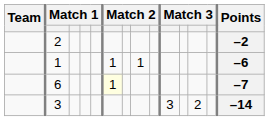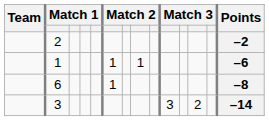6 | column 6: lightyellow background -> no background
6 | Points: –7 -> –8
